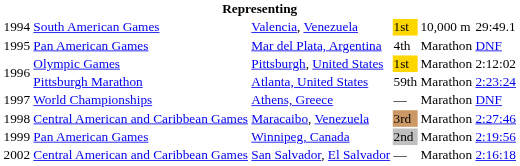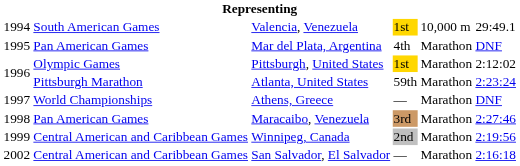Maracaibo, Venezuela | column 2: Central American and Caribbean Games -> Pan American Games
Winnipeg, Canada | column 2: Pan American Games -> Central American and Caribbean Games
